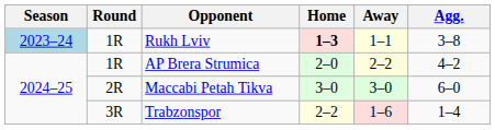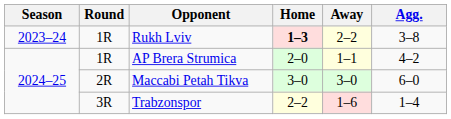Rukh Lviv | Season: lightblue background -> no background
Rukh Lviv | Away: 1–1 -> 2–2
AP Brera Strumica | Away: 2–2 -> 1–1
